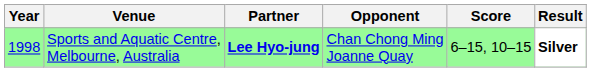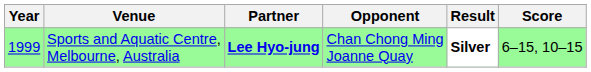columns swapped: Score <-> Result
Sports and Aquatic Centre, Melbourne, Australia | Year: 1998 -> 1999
